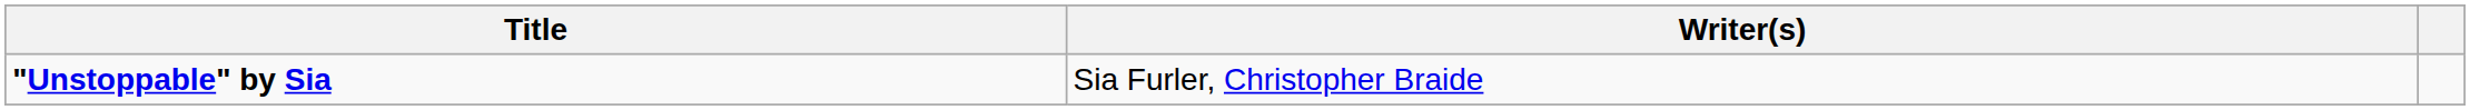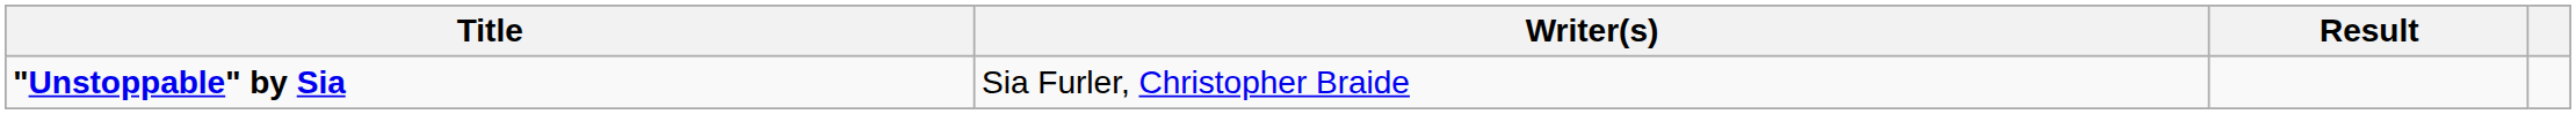+ column: Result
